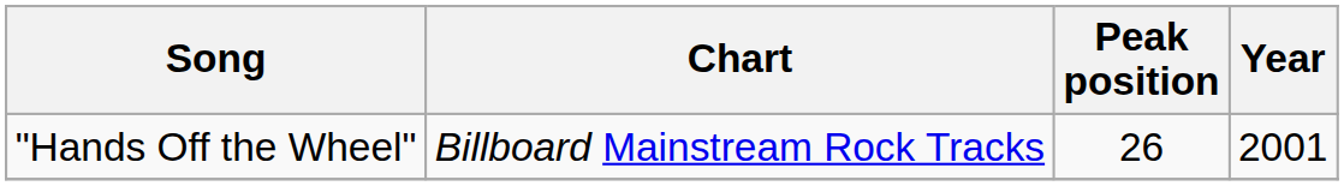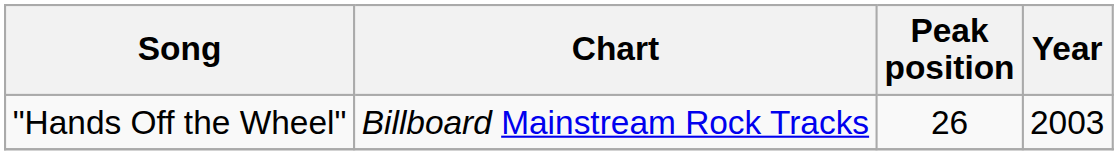"Hands Off the Wheel" | Year: 2001 -> 2003
